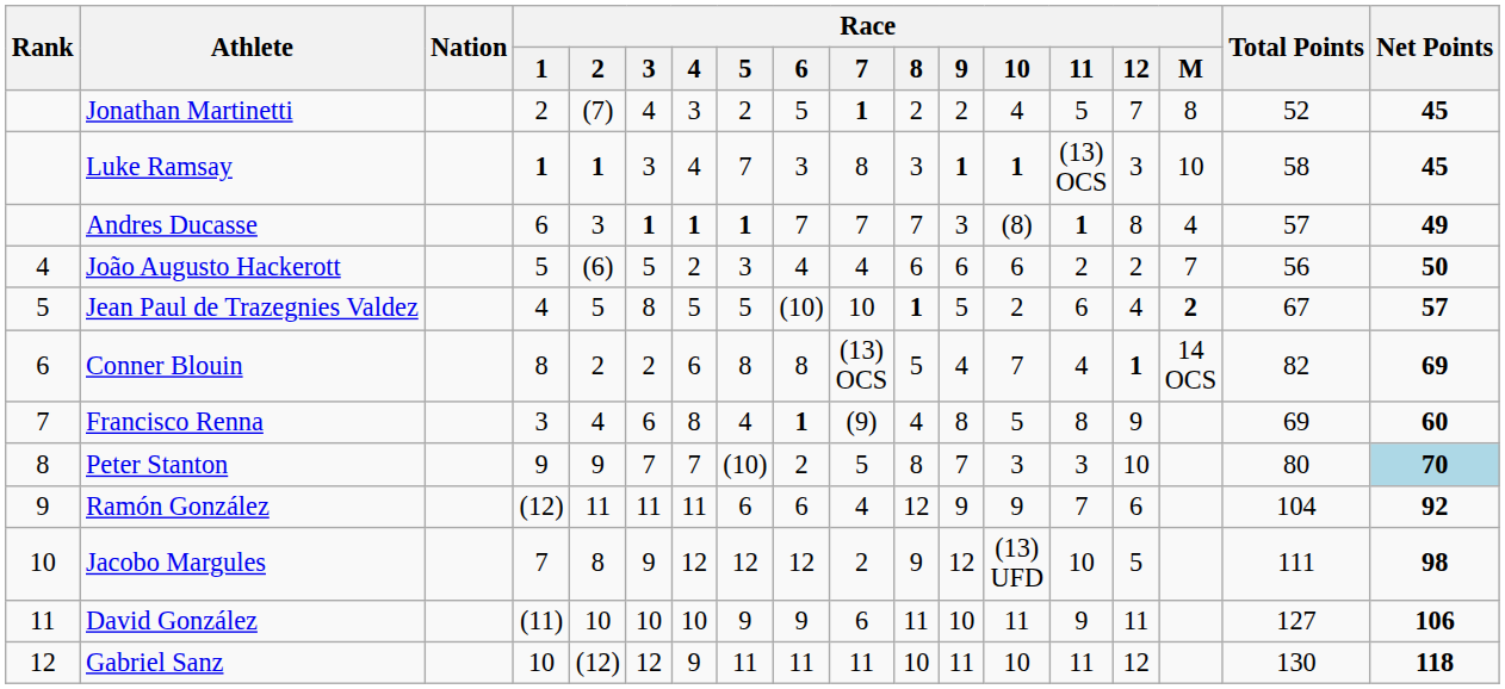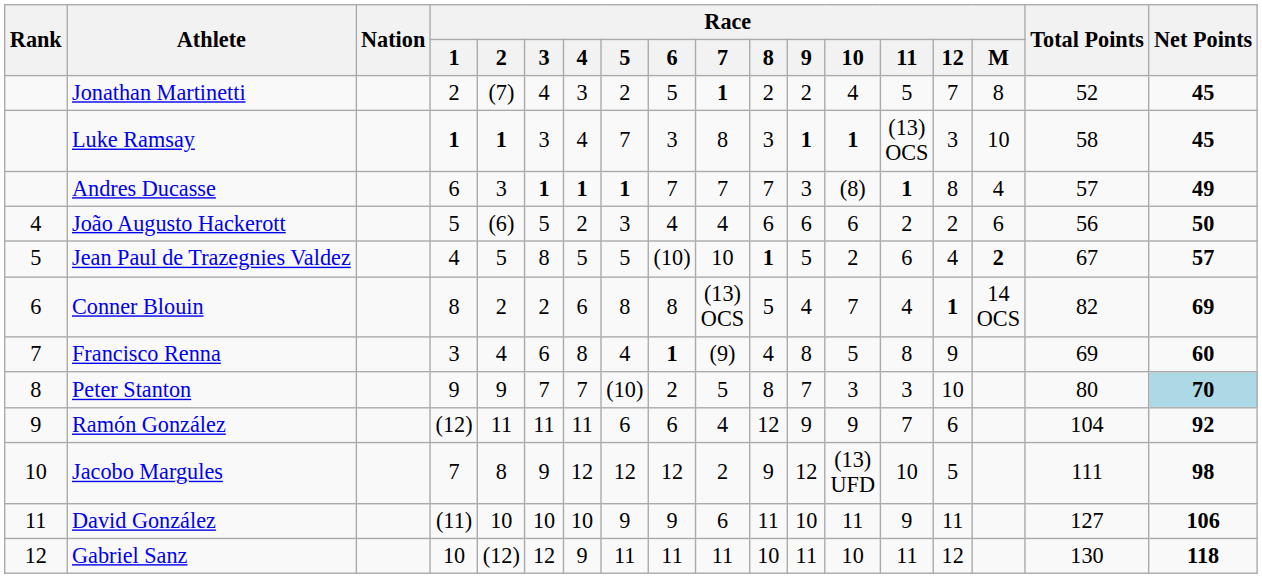João Augusto Hackerott | Race / M: 7 -> 6
